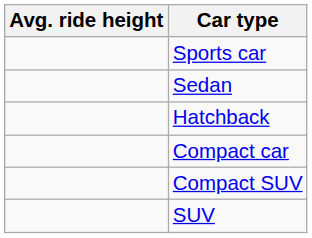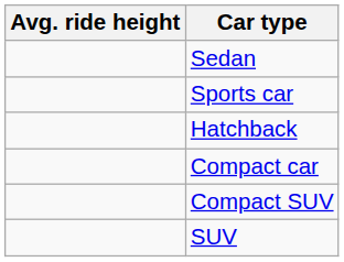rows swapped: Sports car <-> Sedan
